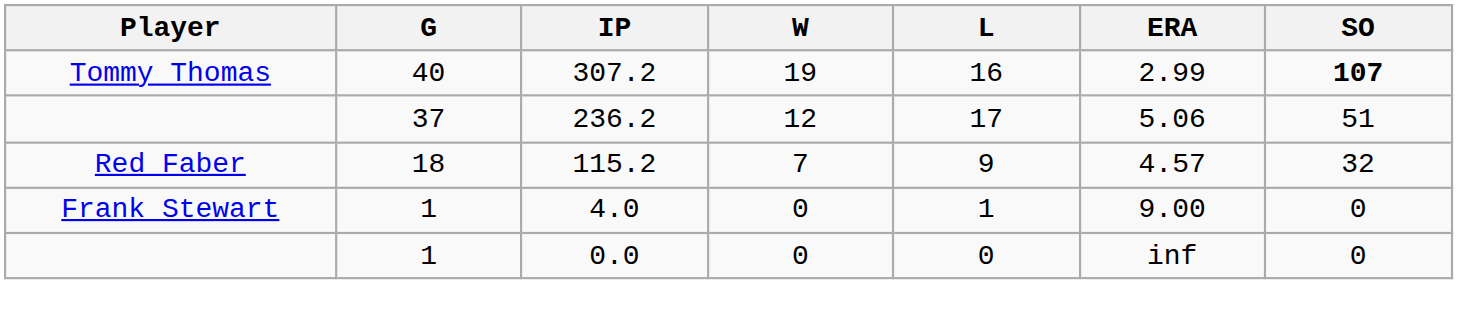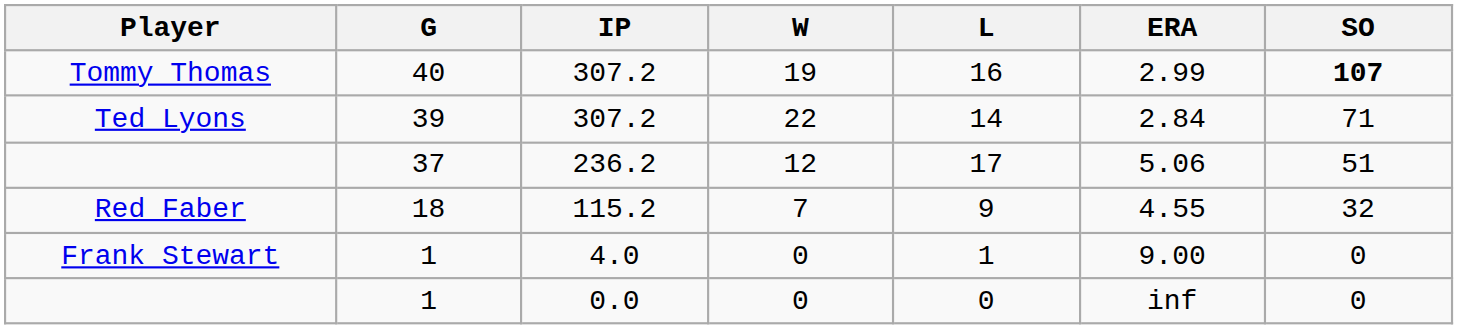+ row: Ted Lyons | 39 | 307.2 | 22 | 14 | 2.84 | 71
Red Faber | ERA: 4.57 -> 4.55
